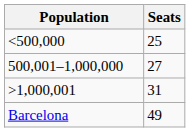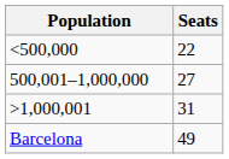<500,000 | Seats: 25 -> 22
